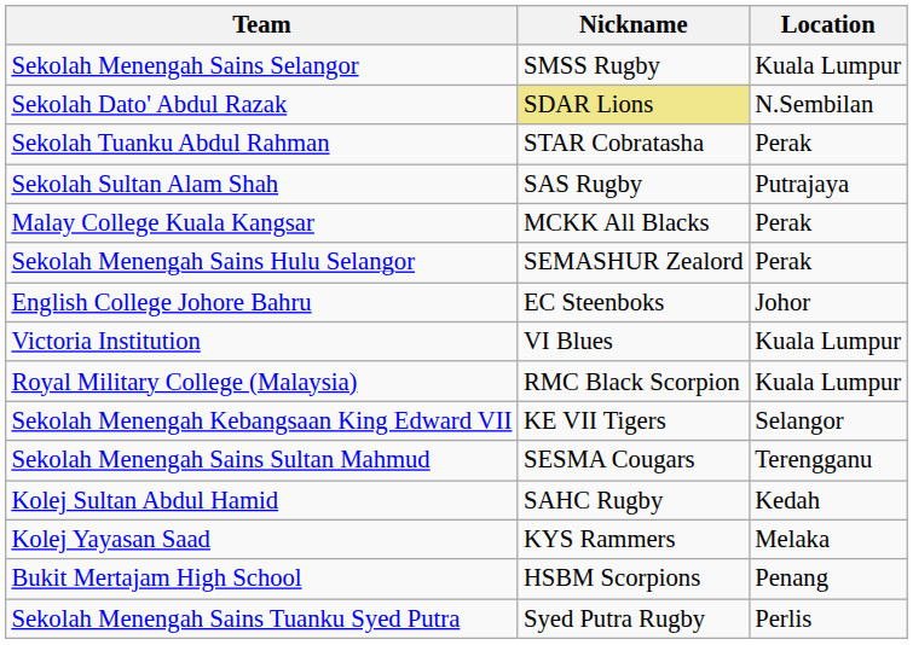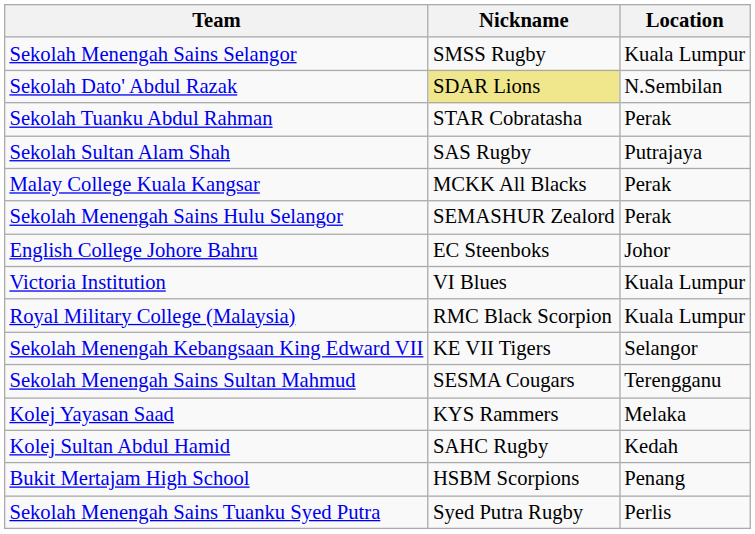rows swapped: Kolej Sultan Abdul Hamid <-> Kolej Yayasan Saad
